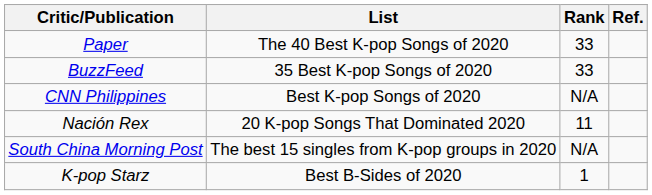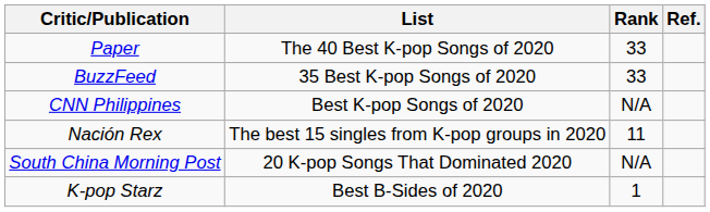Nación Rex | List: 20 K-pop Songs That Dominated 2020 -> The best 15 singles from K-pop groups in 2020
South China Morning Post | List: The best 15 singles from K-pop groups in 2020 -> 20 K-pop Songs That Dominated 2020
